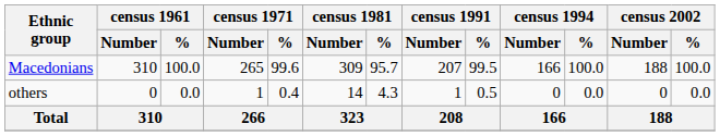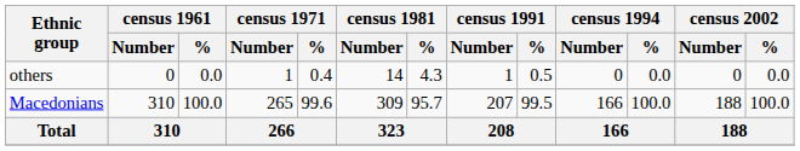rows swapped: Macedonians <-> others
